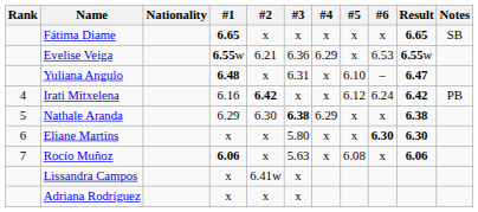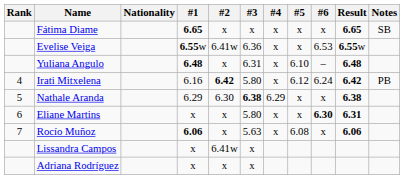Evelise Veiga | #2: 6.21 -> 6.41w
Evelise Veiga | #4: 6.29 -> x
Yuliana Angulo | Result: 6.47 -> 6.48
Irati Mitxelena | #3: x -> 5.80
Eliane Martins | Result: 6.30 -> 6.31
